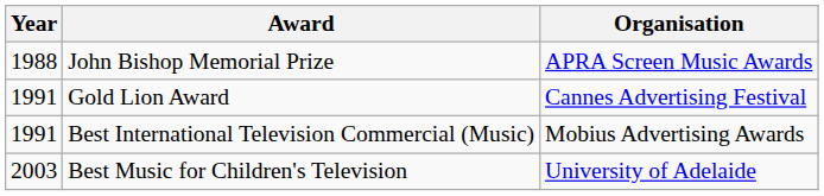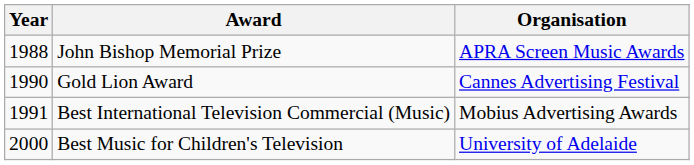Gold Lion Award | Year: 1991 -> 1990
Best Music for Children's Television | Year: 2003 -> 2000
